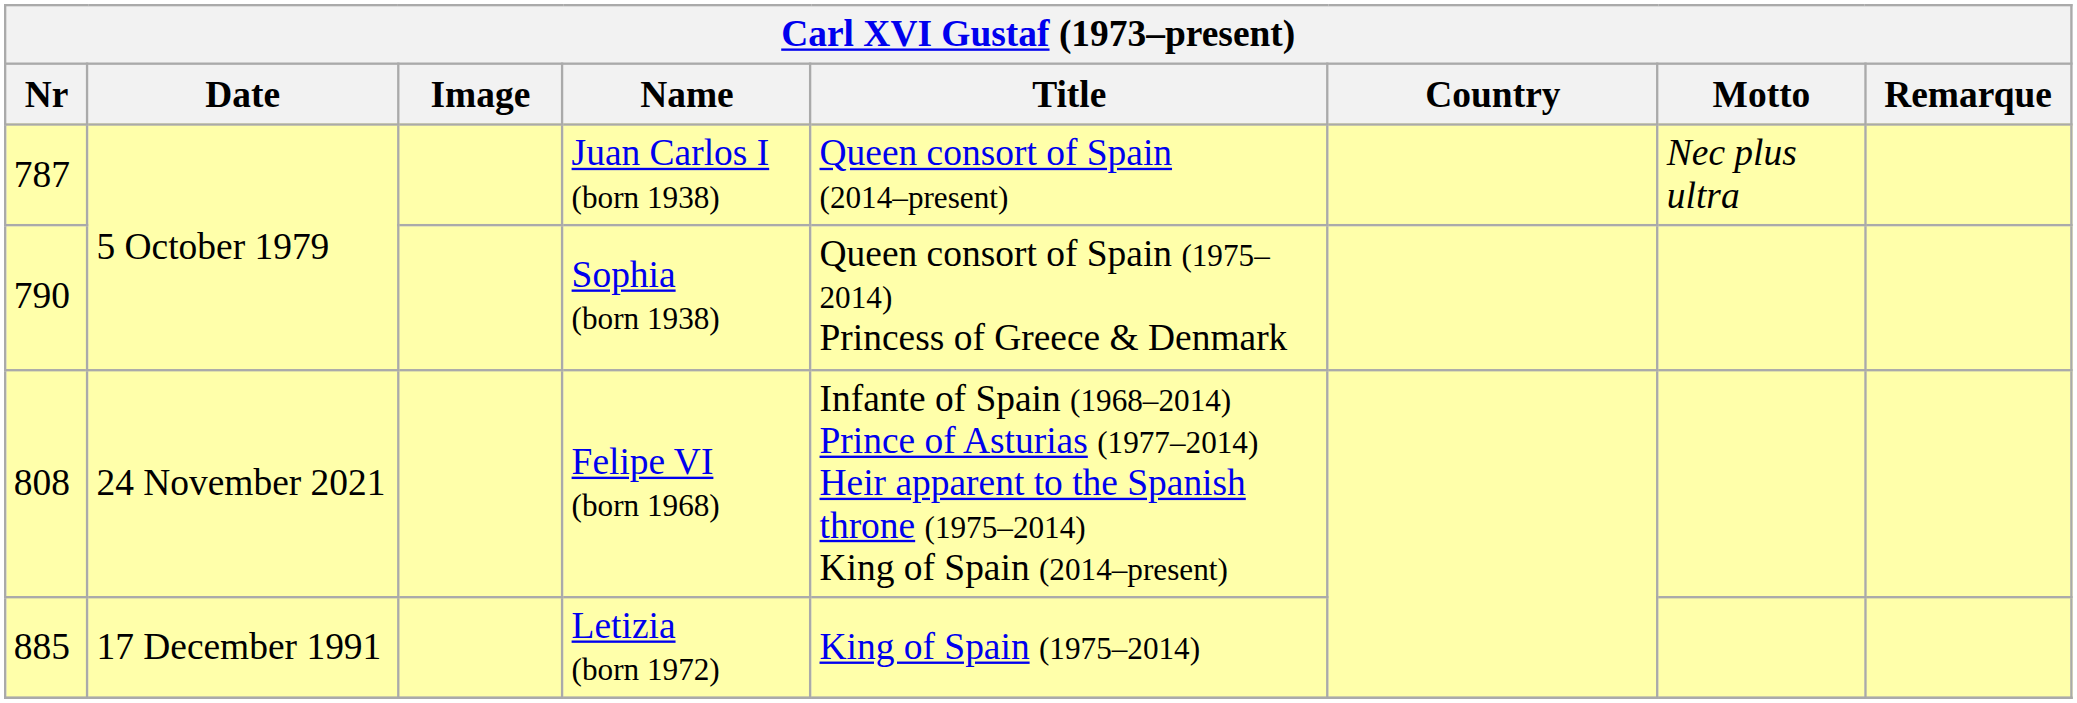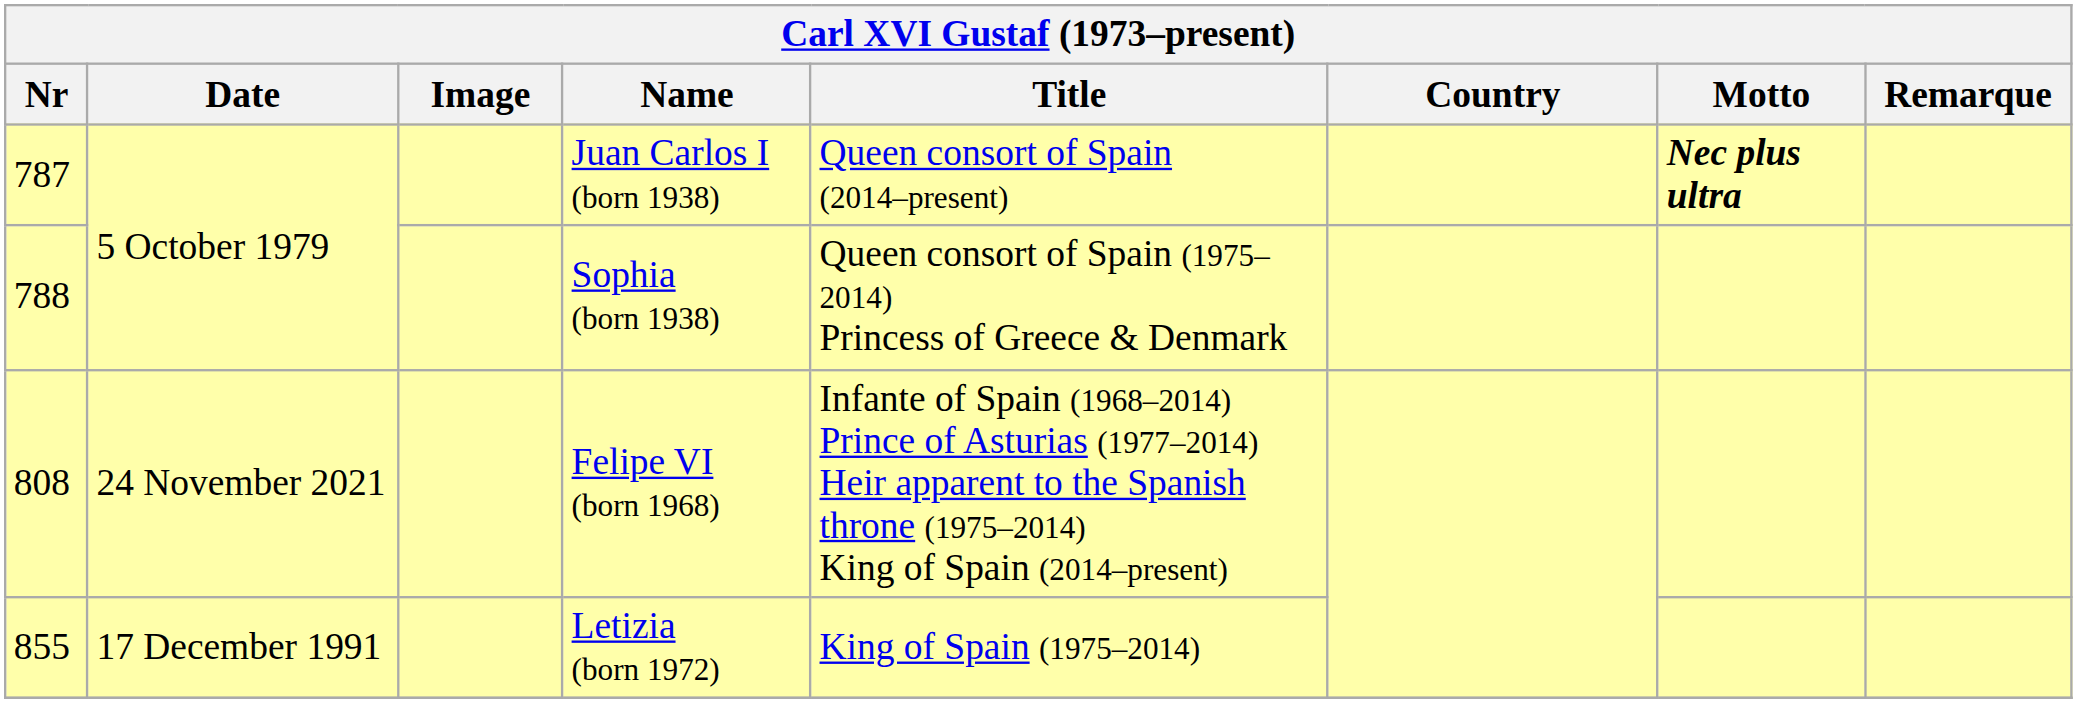Juan Carlos I (born 1938) | Motto: normal -> bold
Sophia (born 1938) | Nr: 790 -> 788
Letizia (born 1972) | Nr: 885 -> 855
